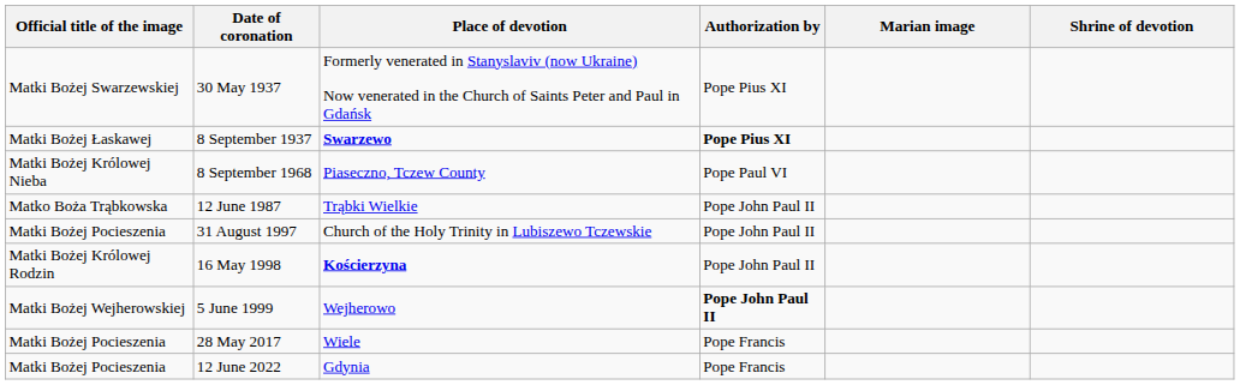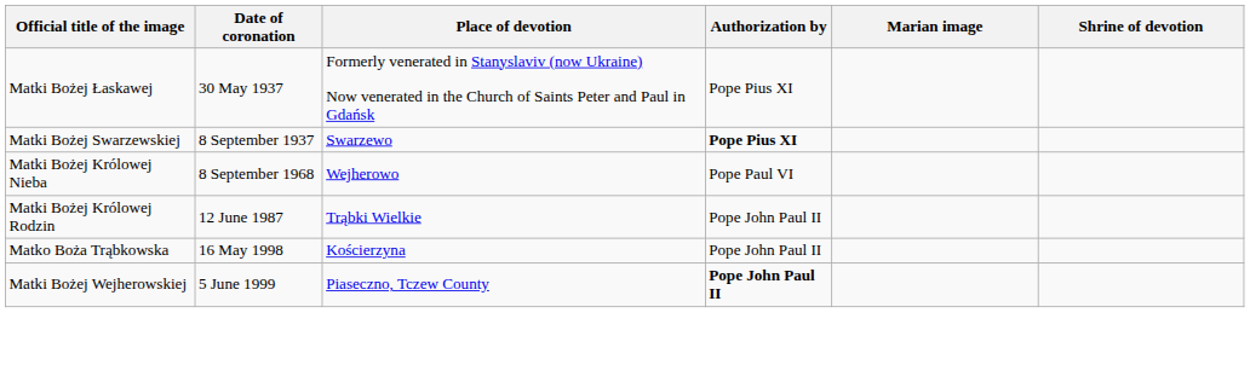30 May 1937 | Official title of the image: Matki Bożej Swarzewskiej -> Matki Bożej Łaskawej
8 September 1937 | Official title of the image: Matki Bożej Łaskawej -> Matki Bożej Swarzewskiej
8 September 1937 | Place of devotion: bold -> normal
8 September 1968 | Place of devotion: Piaseczno, Tczew County -> Wejherowo
12 June 1987 | Official title of the image: Matko Boża Trąbkowska -> Matki Bożej Królowej Rodzin
- row: Matki Bożej Pocieszenia | 31 August 1997 | Church of the Holy Trinity in Lubiszewo Tczewskie | Pope John Paul II
16 May 1998 | Official title of the image: Matki Bożej Królowej Rodzin -> Matko Boża Trąbkowska
16 May 1998 | Place of devotion: bold -> normal
5 June 1999 | Place of devotion: Wejherowo -> Piaseczno, Tczew County
- row: Matki Bożej Pocieszenia | 28 May 2017 | Wiele | Pope Francis
- row: Matki Bożej Pocieszenia | 12 June 2022 | Gdynia | Pope Francis
